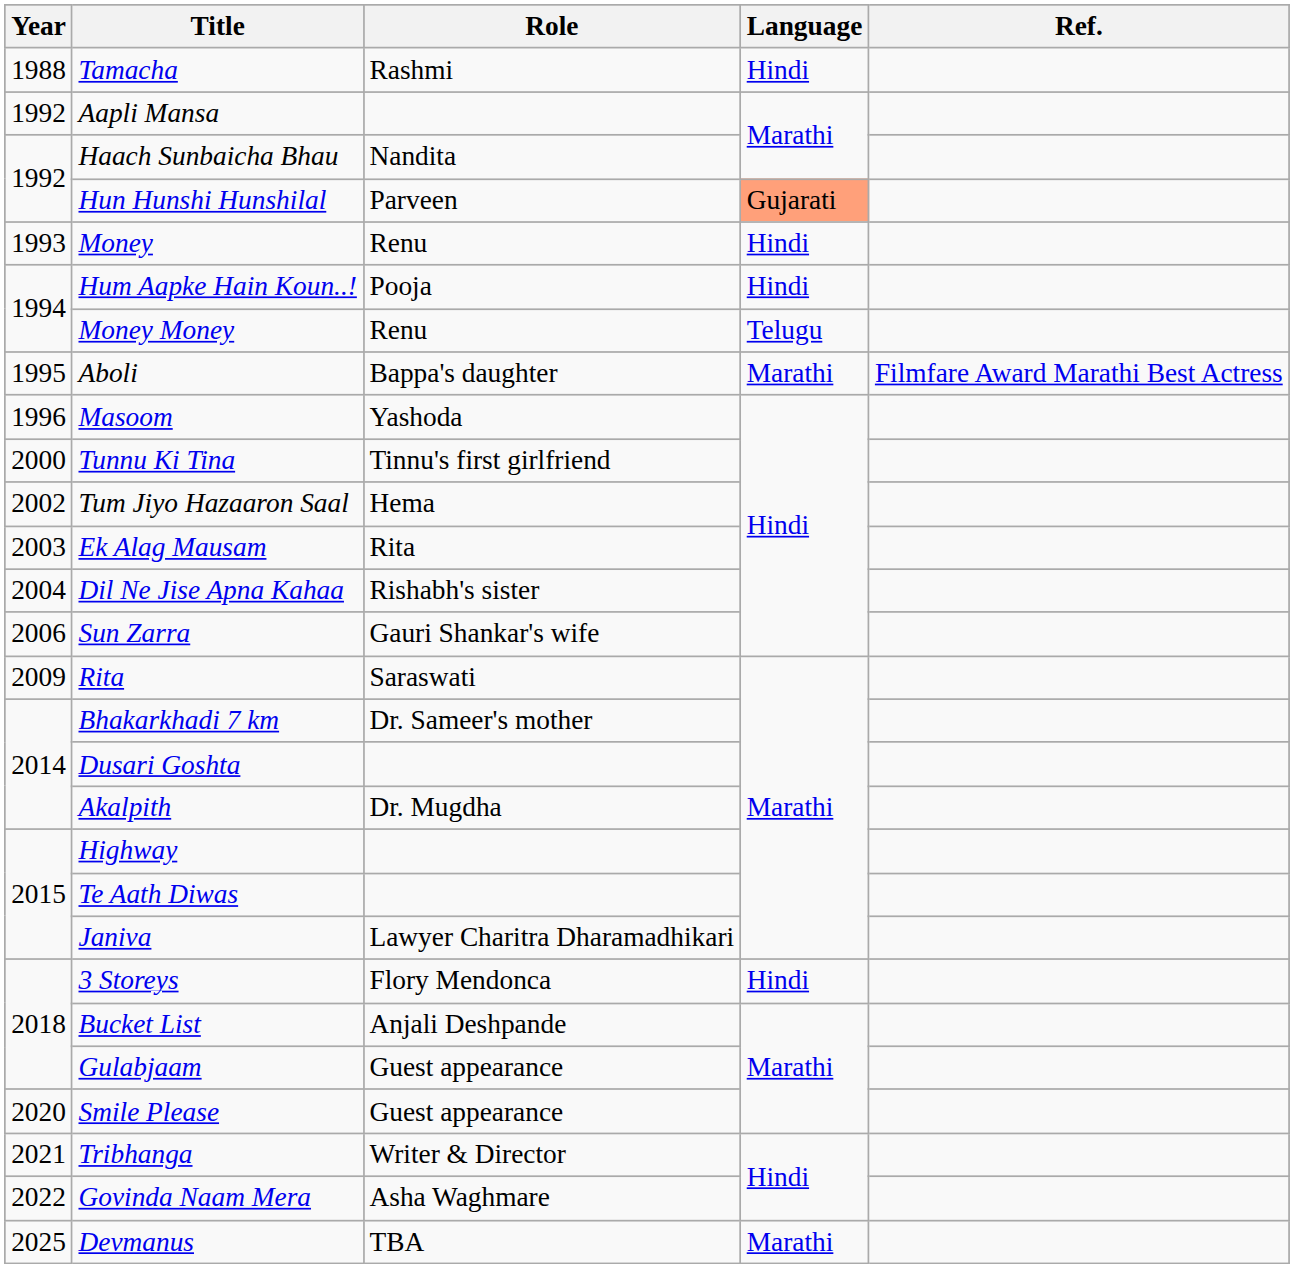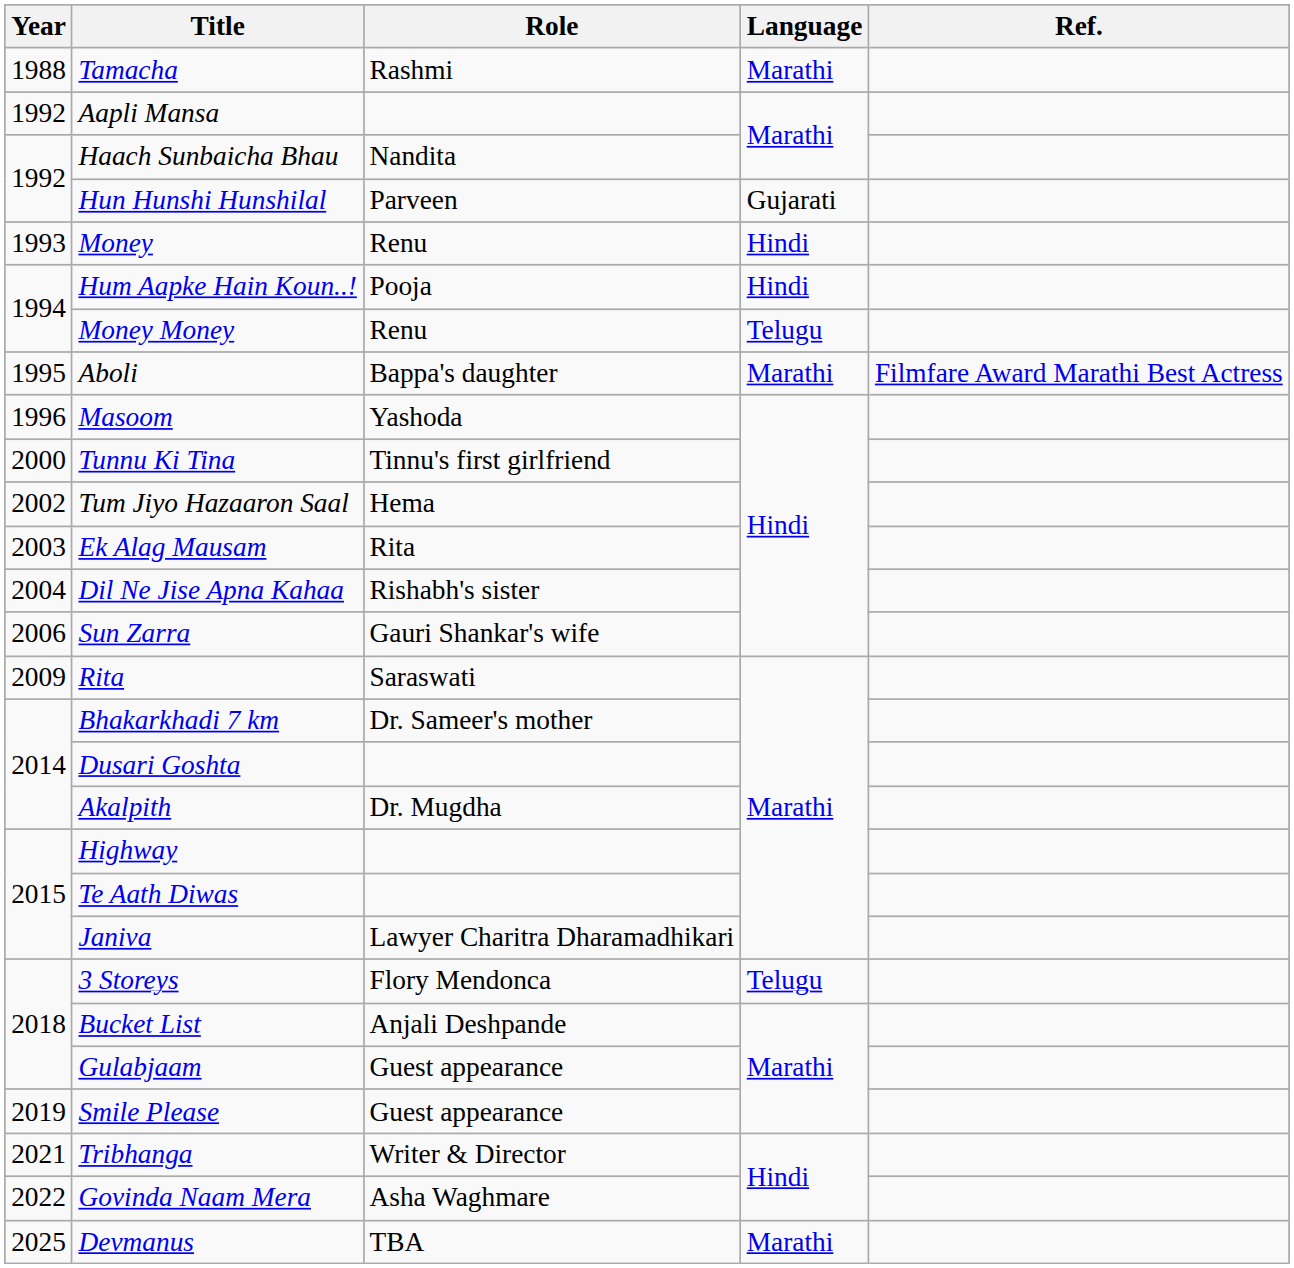Tamacha | Language: Hindi -> Marathi
Hun Hunshi Hunshilal | Language: lightsalmon background -> no background
3 Storeys | Language: Hindi -> Telugu
Smile Please | Year: 2020 -> 2019
